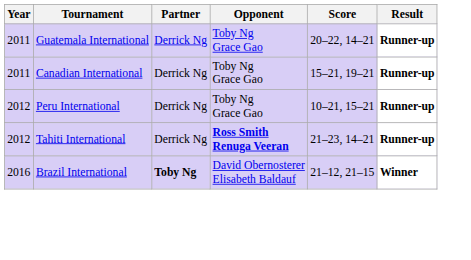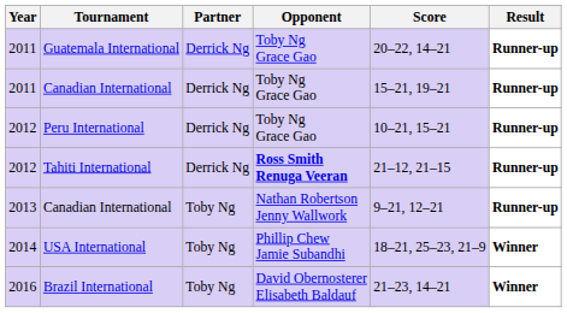Tahiti International | Score: 21–23, 14–21 -> 21–12, 21–15
+ row: 2013 | Canadian International | Toby Ng | Nathan Robertson Jenny Wallwork | 9–21, 12–21 | Runner-up
+ row: 2014 | USA International | Toby Ng | Phillip Chew Jamie Subandhi | 18–21, 25–23, 21–9 | Winner
Brazil International | Partner: bold -> normal
Brazil International | Score: 21–12, 21–15 -> 21–23, 14–21
